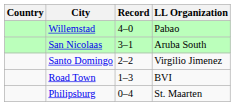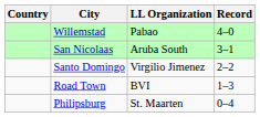columns swapped: LL Organization <-> Record
